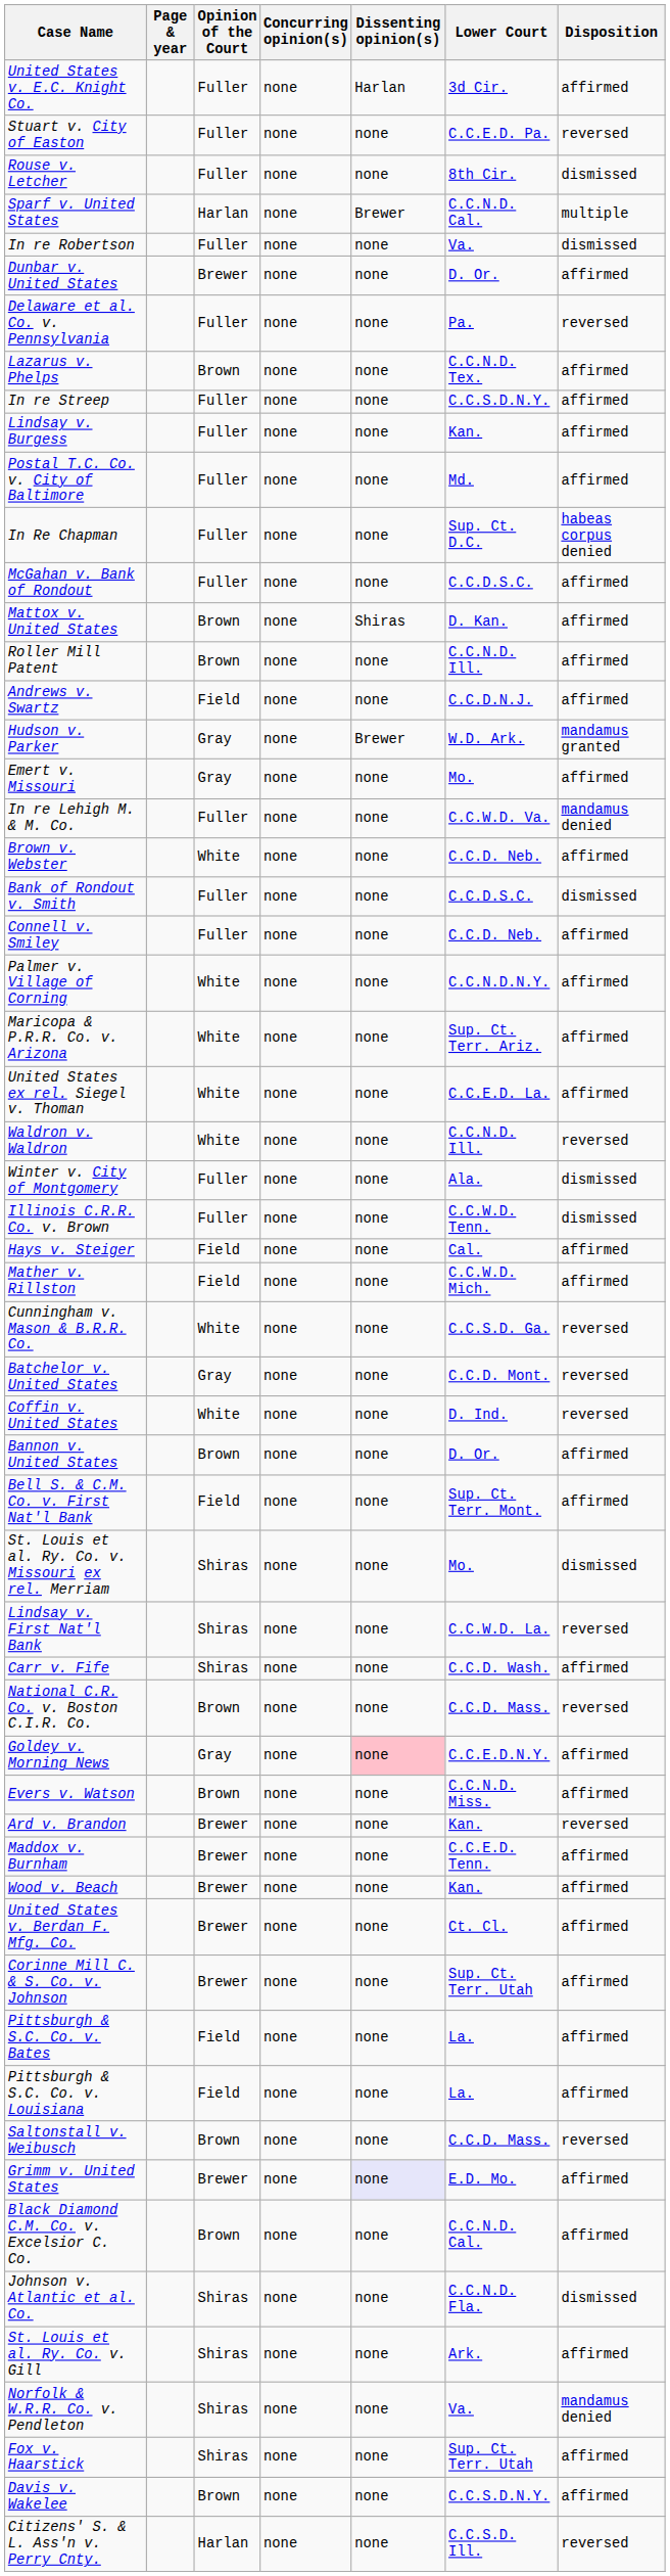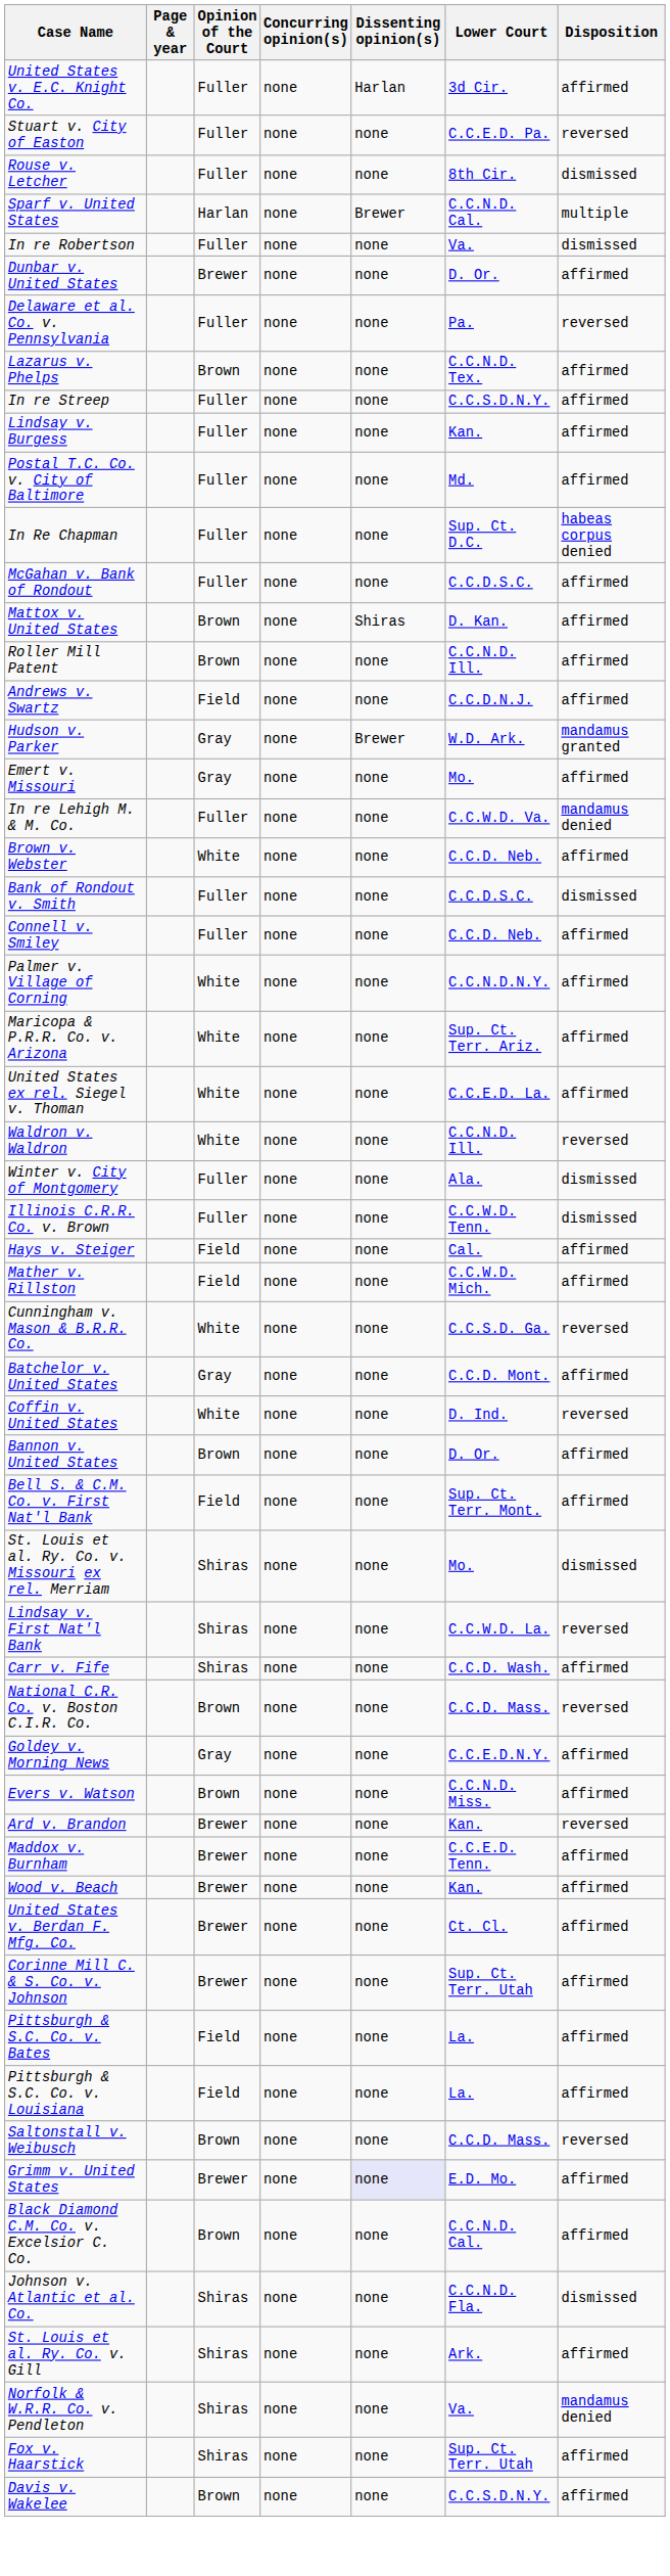Batchelor v. United States | Disposition: reversed -> affirmed
Goldey v. Morning News | Dissenting opinion(s): pink background -> no background
- row: Citizens' S. & L. Ass'n v. Perry Cnty. | Harlan | none | none | C.C.S.D. Ill. | reversed
